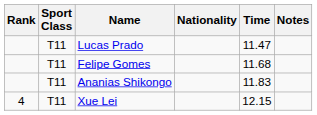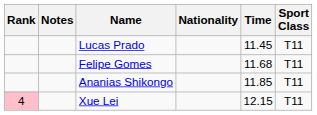columns swapped: Sport Class <-> Notes
Lucas Prado | Time: 11.47 -> 11.45
Ananias Shikongo | Time: 11.83 -> 11.85
Xue Lei | Rank: no background -> pink background
